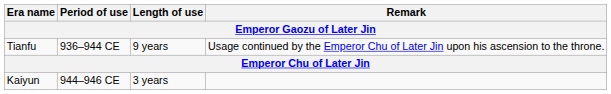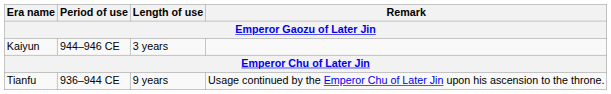rows swapped: Tianfu <-> Kaiyun
